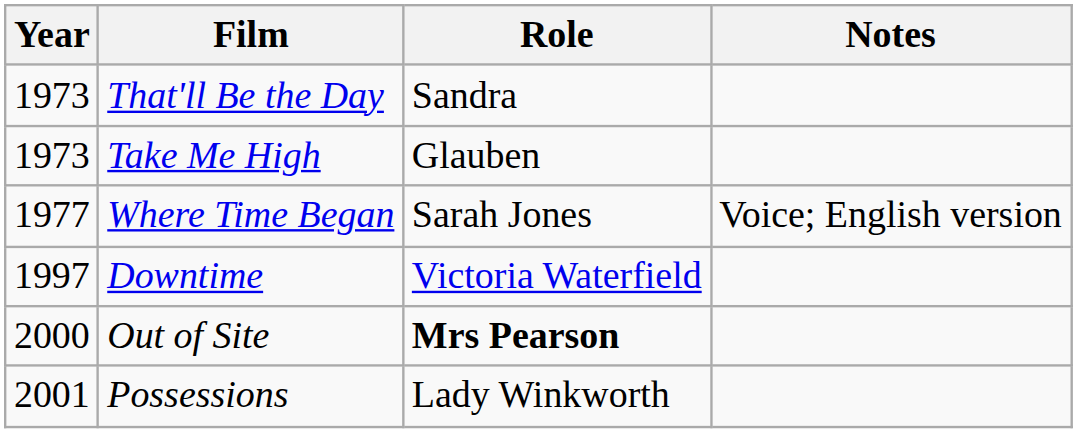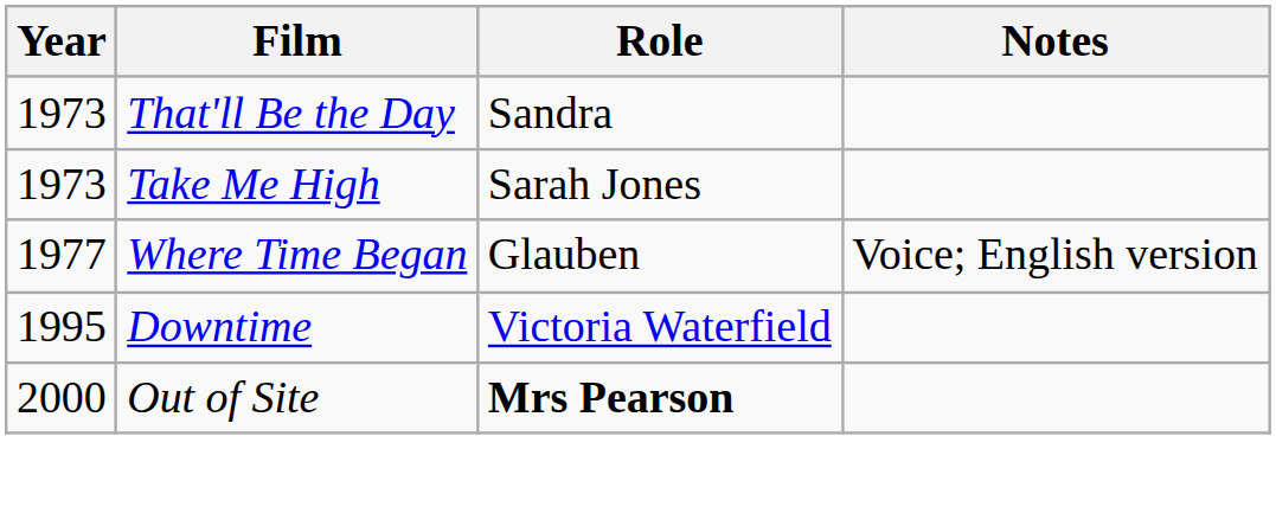Take Me High | Role: Glauben -> Sarah Jones
Where Time Began | Role: Sarah Jones -> Glauben
Downtime | Year: 1997 -> 1995
- row: 2001 | Possessions | Lady Winkworth
